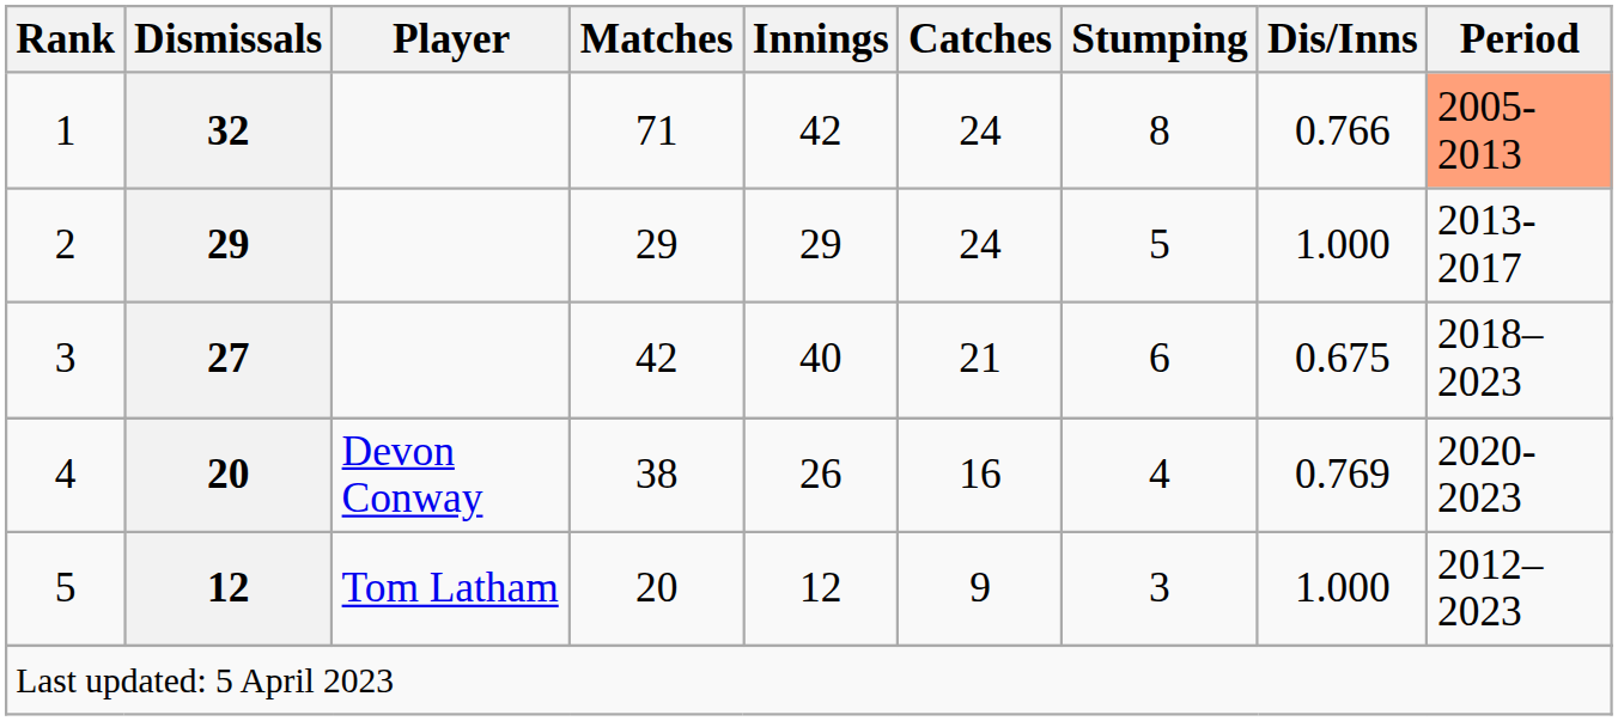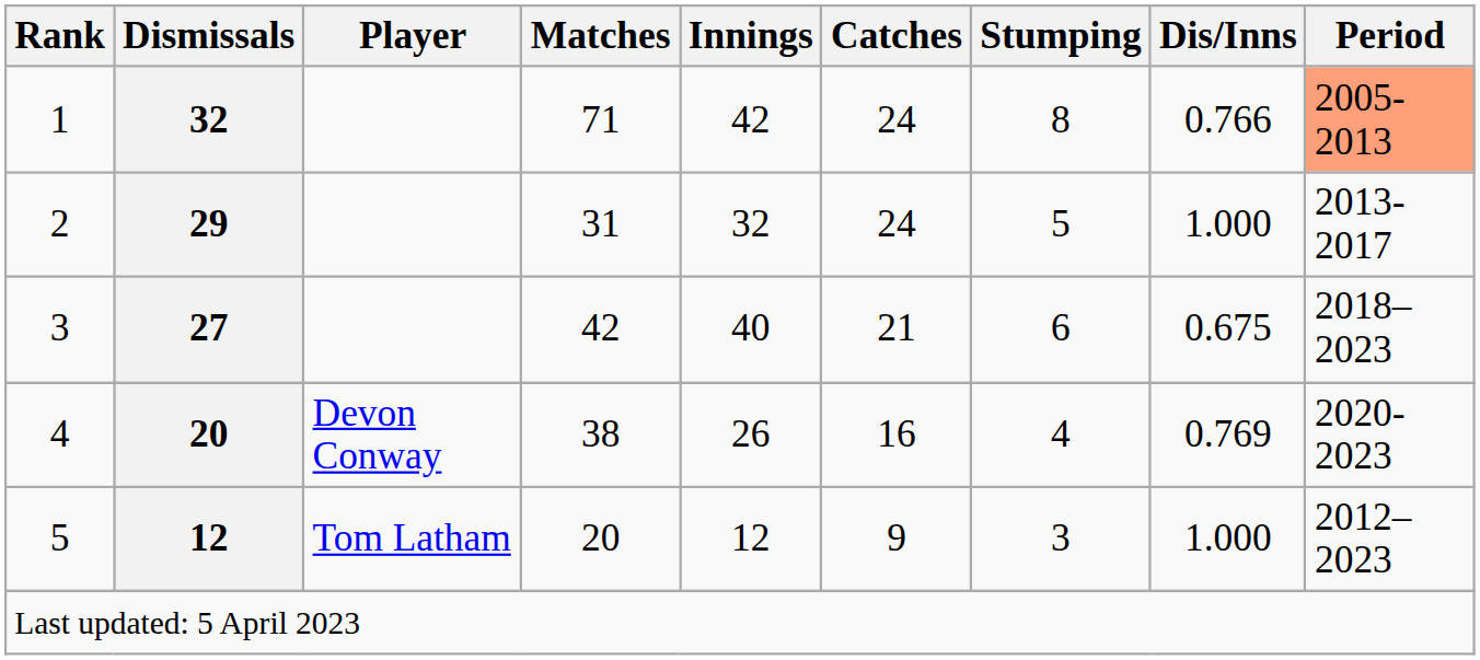2 | Matches: 29 -> 31
2 | Innings: 29 -> 32
